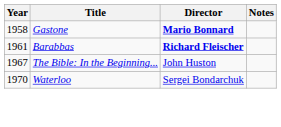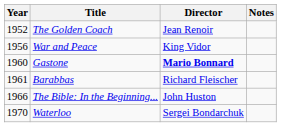+ row: 1952 | The Golden Coach | Jean Renoir
+ row: 1956 | War and Peace | King Vidor
Gastone | Year: 1958 -> 1960
Barabbas | Director: bold -> normal
The Bible: In the Beginning... | Year: 1967 -> 1966
